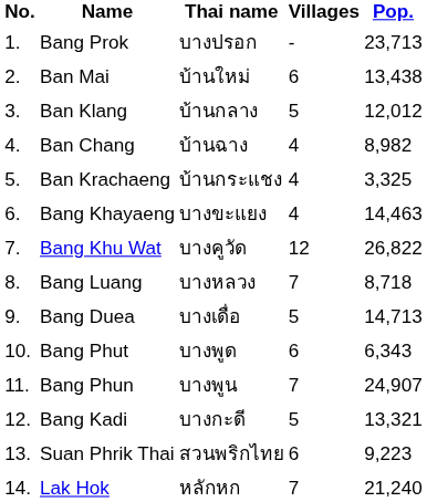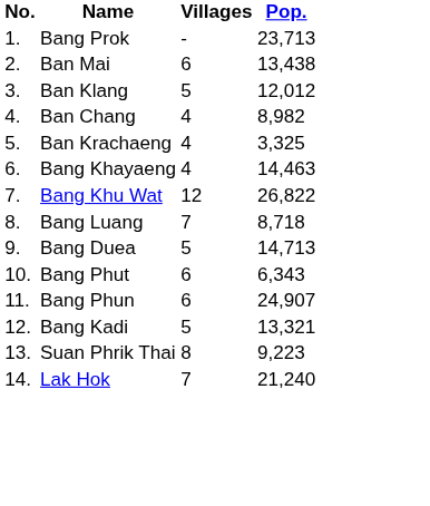- column: Thai name | บางปรอก | บ้านใหม่ | บ้านกลาง | บ้านฉาง | บ้านกระแชง | บางขะแยง | บางคูวัด | บางหลวง | บางเดื่อ | บางพูด | บางพูน | บางกะดี | สวนพริกไทย | หลักหก
Bang Phun | Villages: 7 -> 6
Suan Phrik Thai | Villages: 6 -> 8
